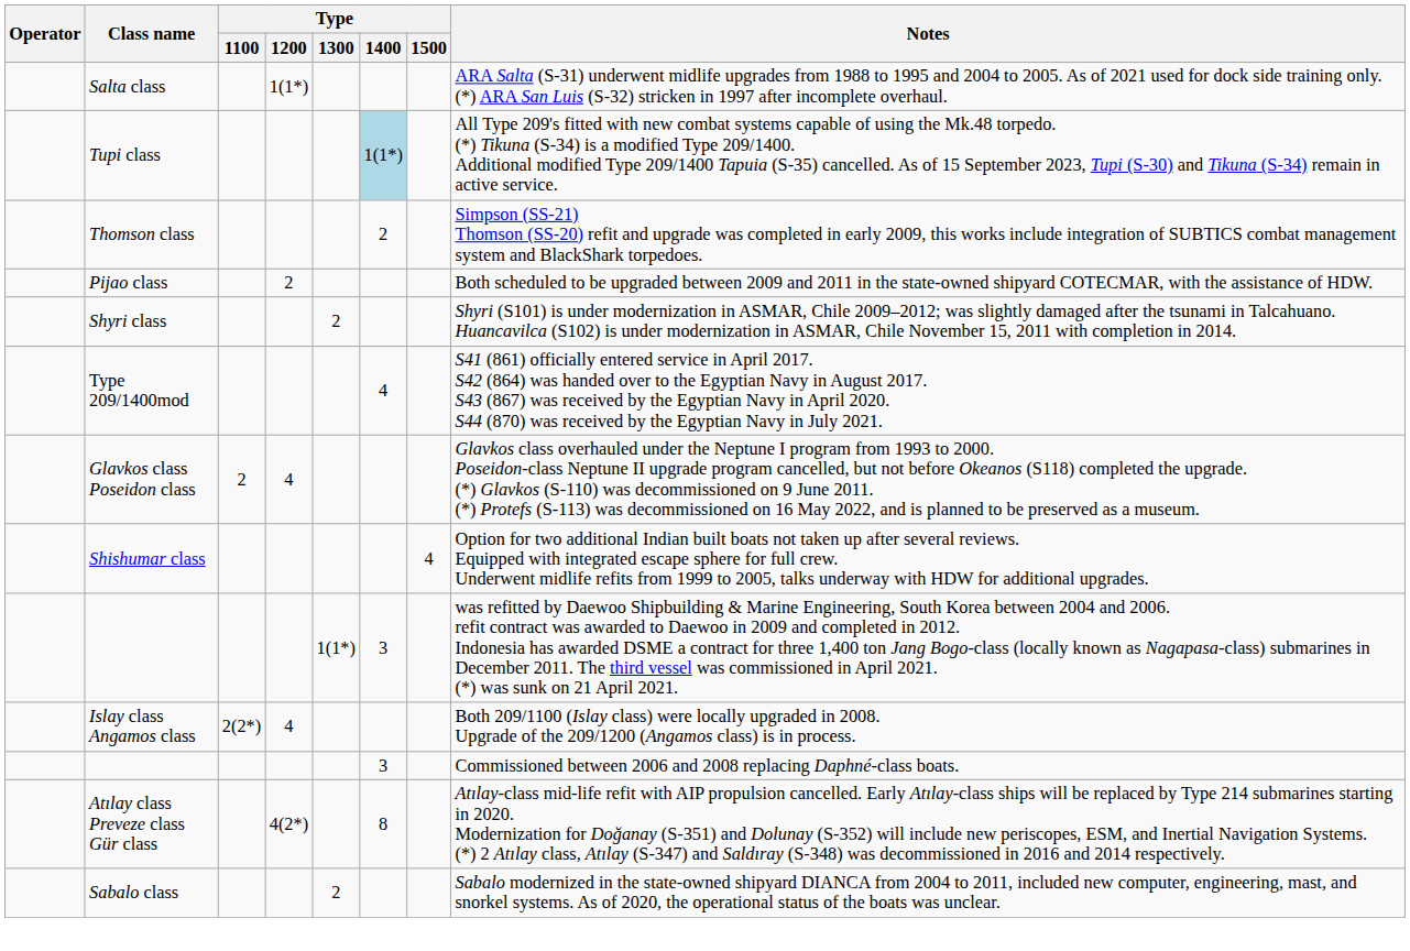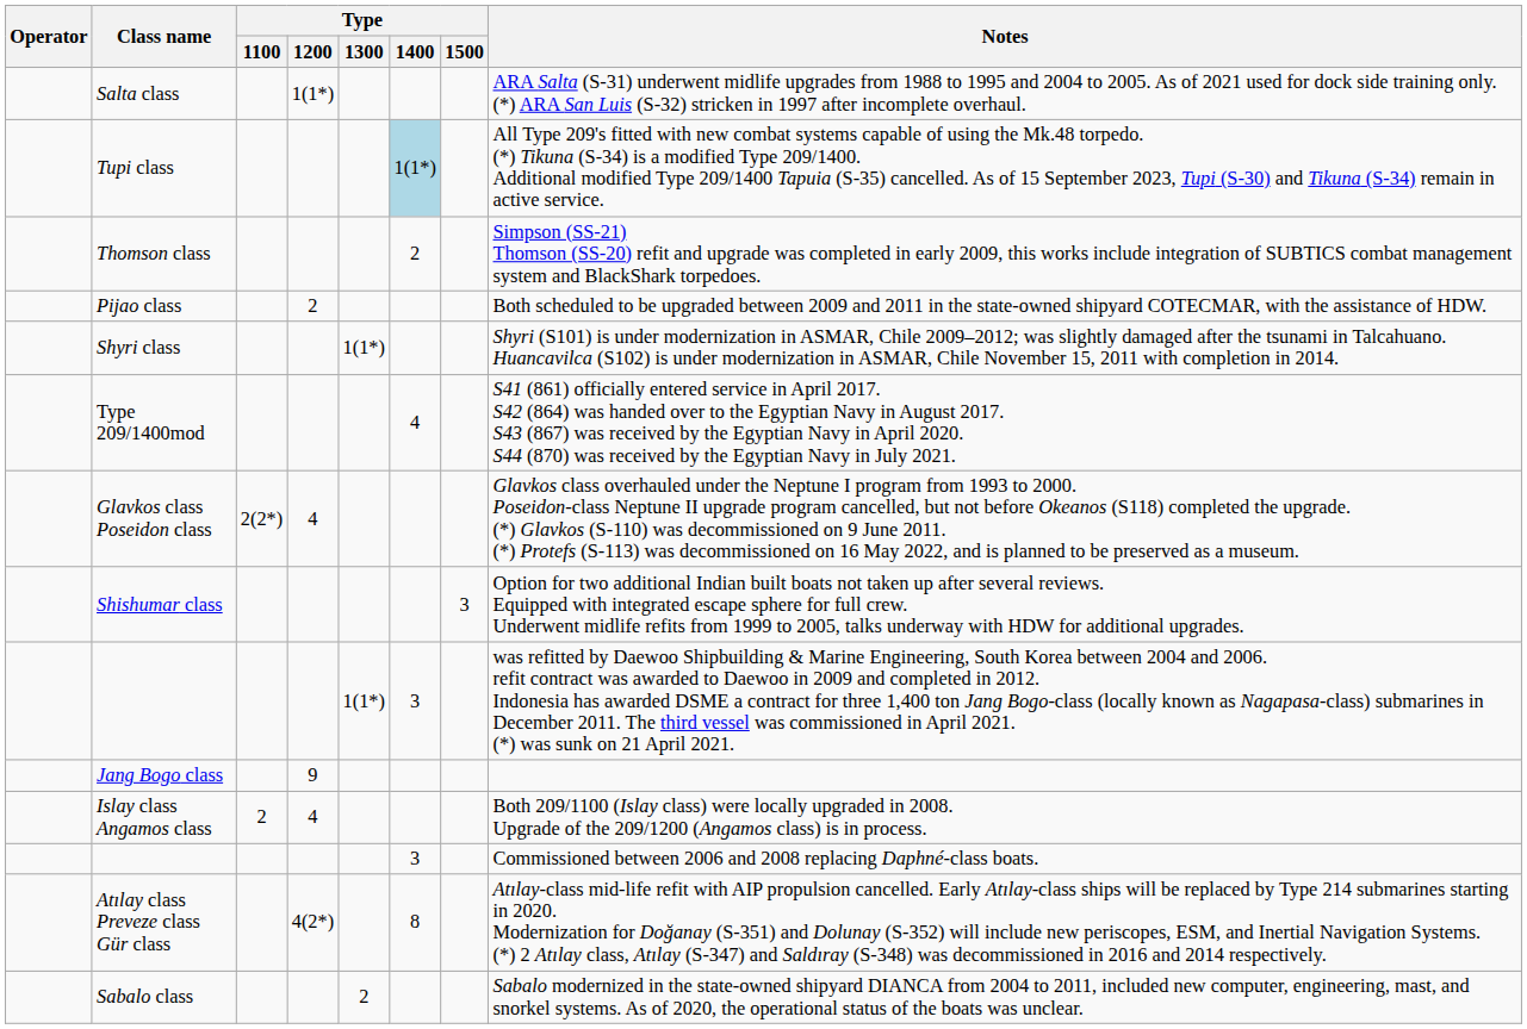Shyri class | Type / 1300: 2 -> 1(1*)
Glavkos class Poseidon class | Type / 1100: 2 -> 2(2*)
Shishumar class | Type / 1500: 4 -> 3
+ row: Jang Bogo class | 9
Islay class Angamos class | Type / 1100: 2(2*) -> 2
